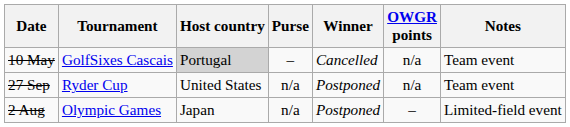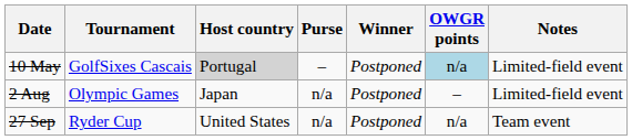10 May | Winner: Cancelled -> Postponed
10 May | OWGR points: no background -> lightblue background
10 May | Notes: Team event -> Limited-field event
rows swapped: 2 Aug <-> 27 Sep
